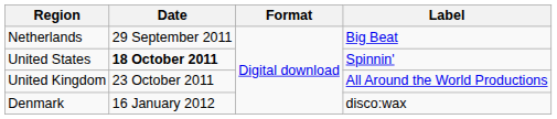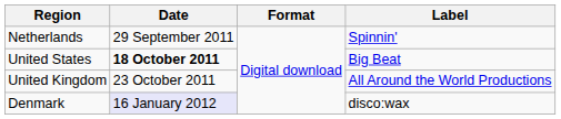Netherlands | Label: Big Beat -> Spinnin'
United States | Label: Spinnin' -> Big Beat
Denmark | Date: no background -> lavender background
